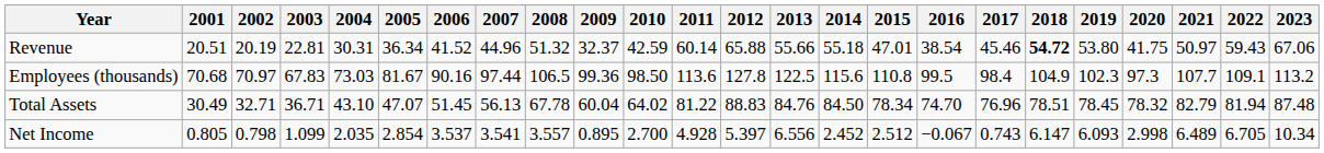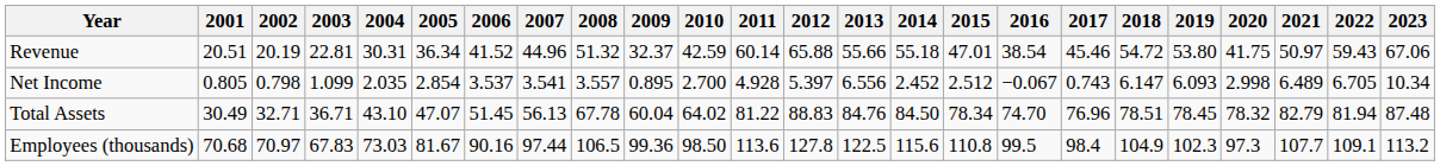Revenue | 2018: bold -> normal
rows swapped: Net Income <-> Employees (thousands)
